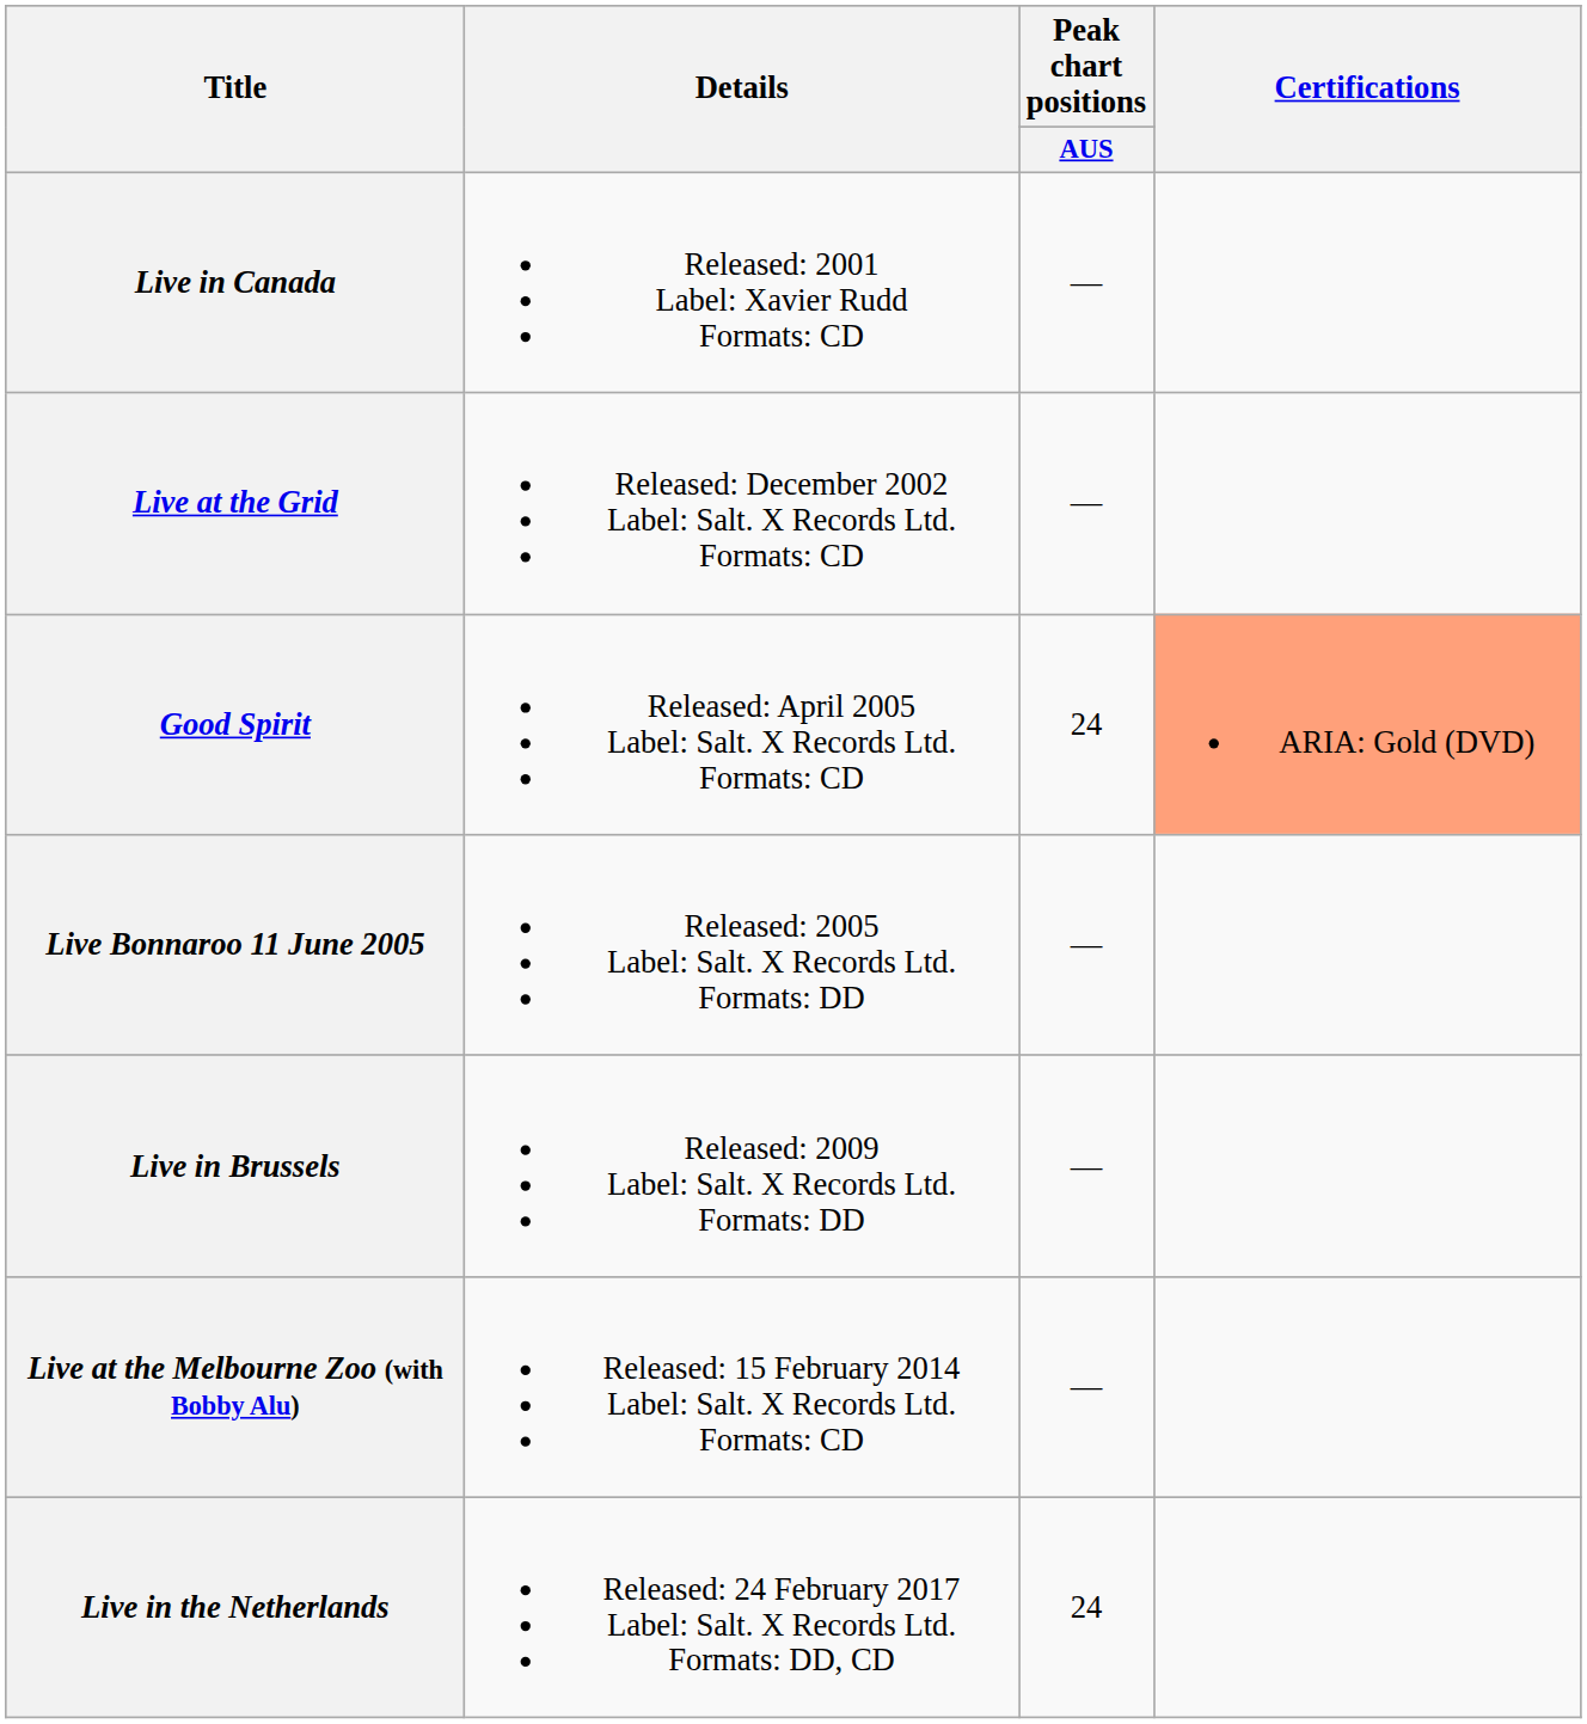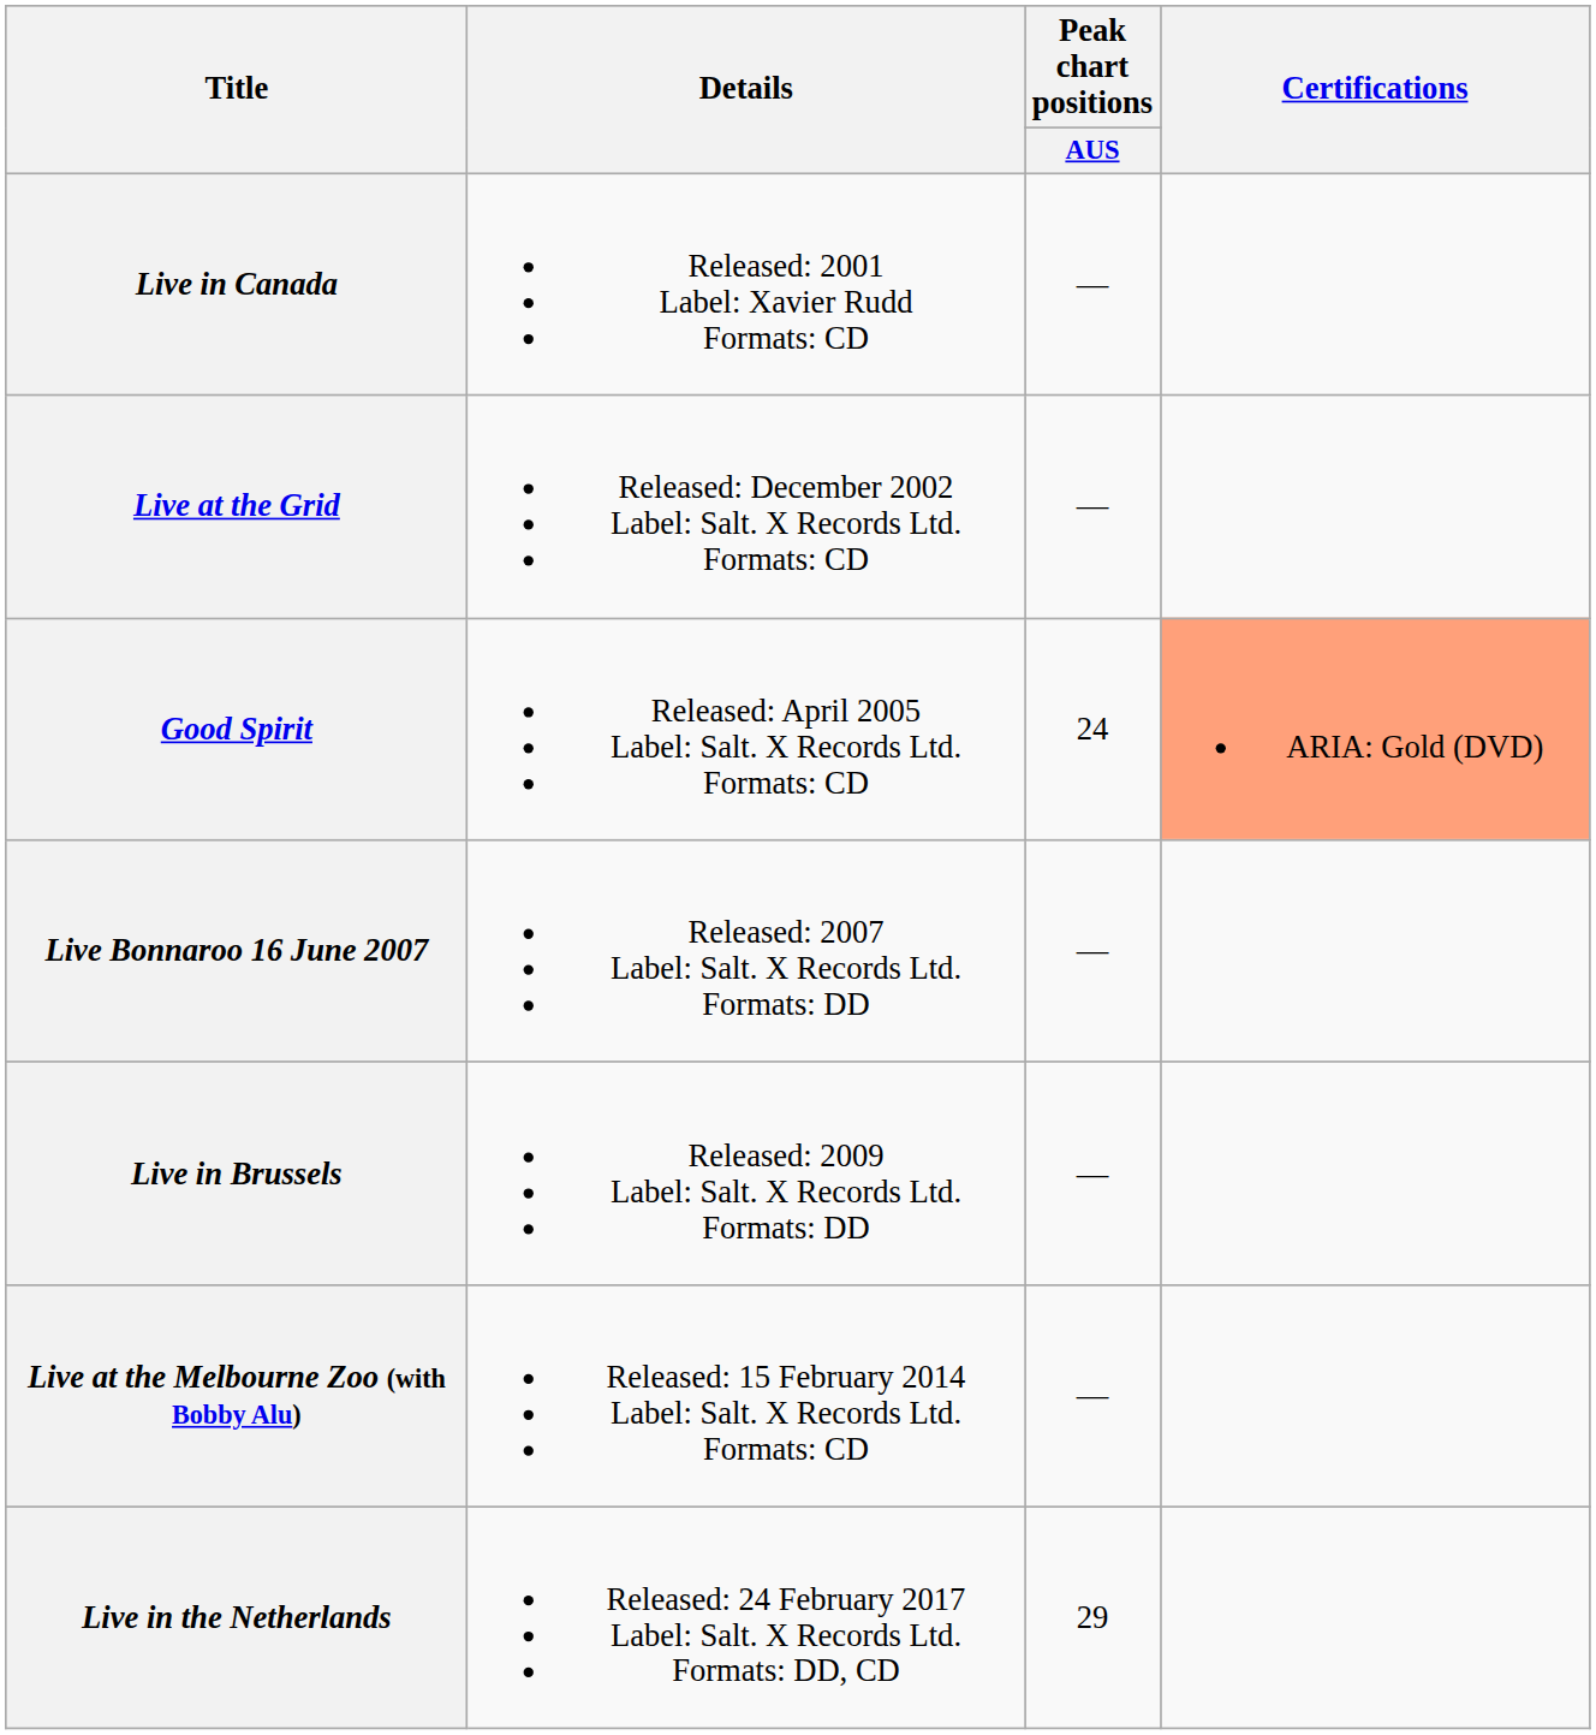- row: Live Bonnaroo 11 June 2005 | Released: 2005 Label: Salt. X Records Ltd. Formats: DD | —
+ row: Live Bonnaroo 16 June 2007 | Released: 2007 Label: Salt. X Records Ltd. Formats: DD | —
Live in the Netherlands | Peak chart positions / AUS: 24 -> 29
